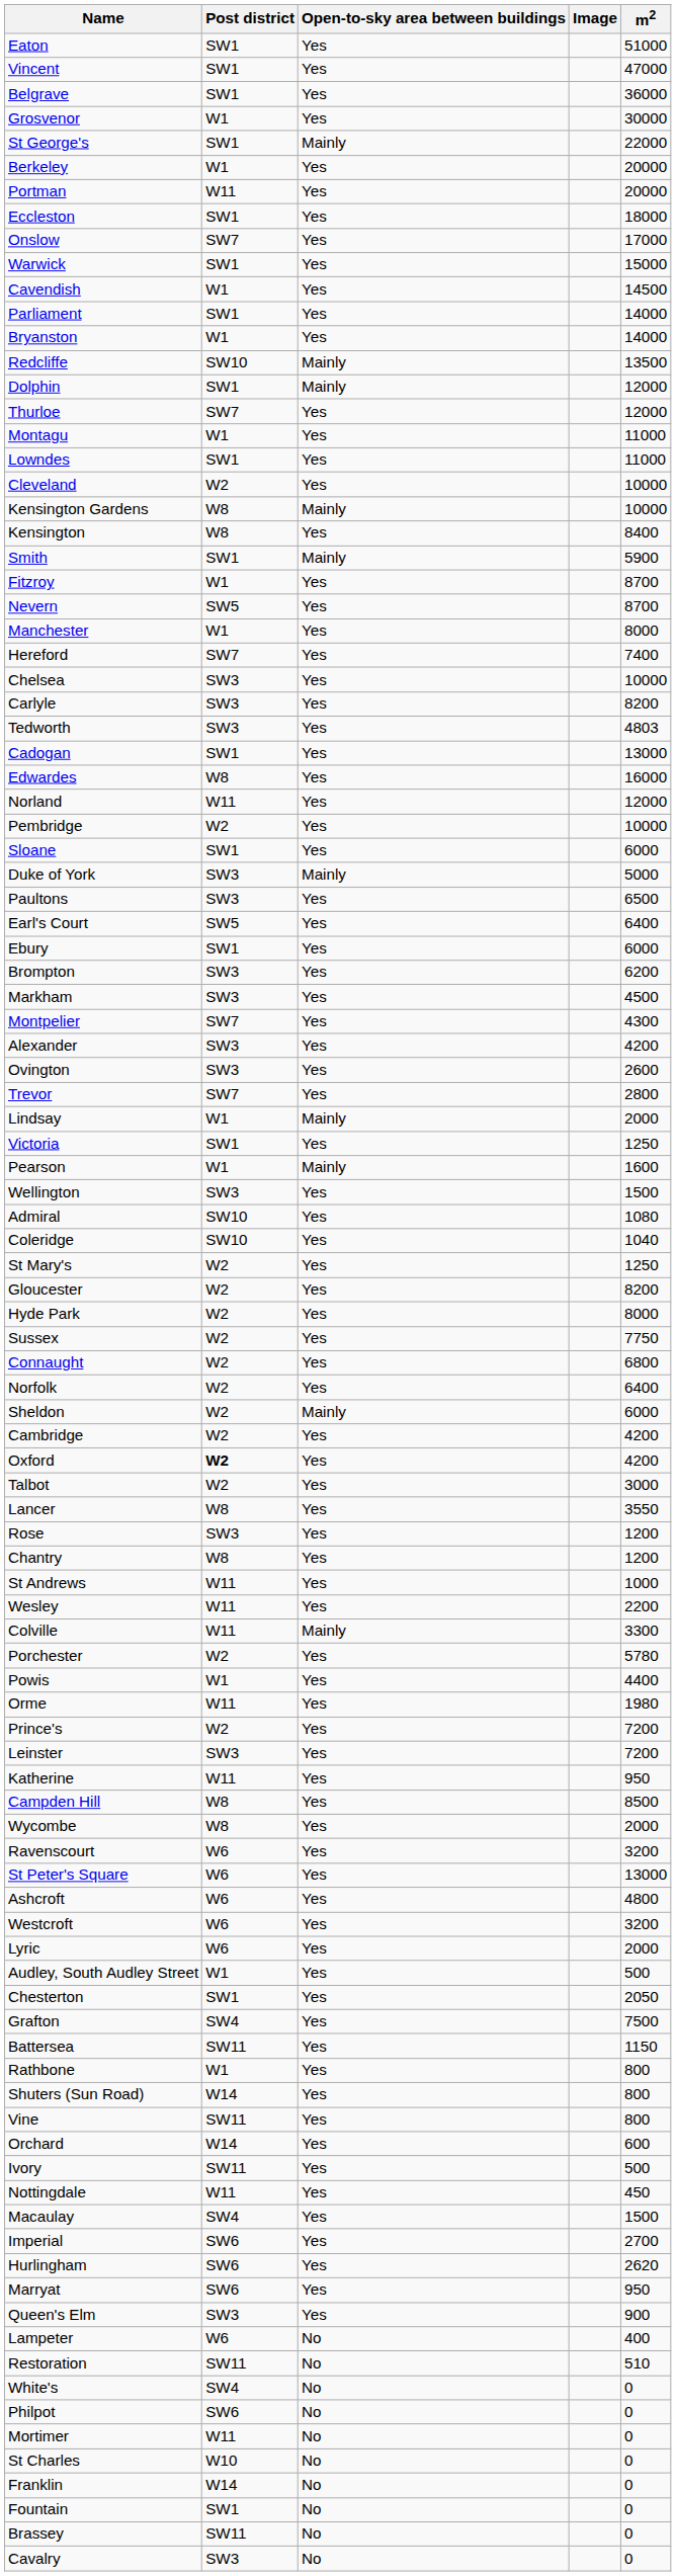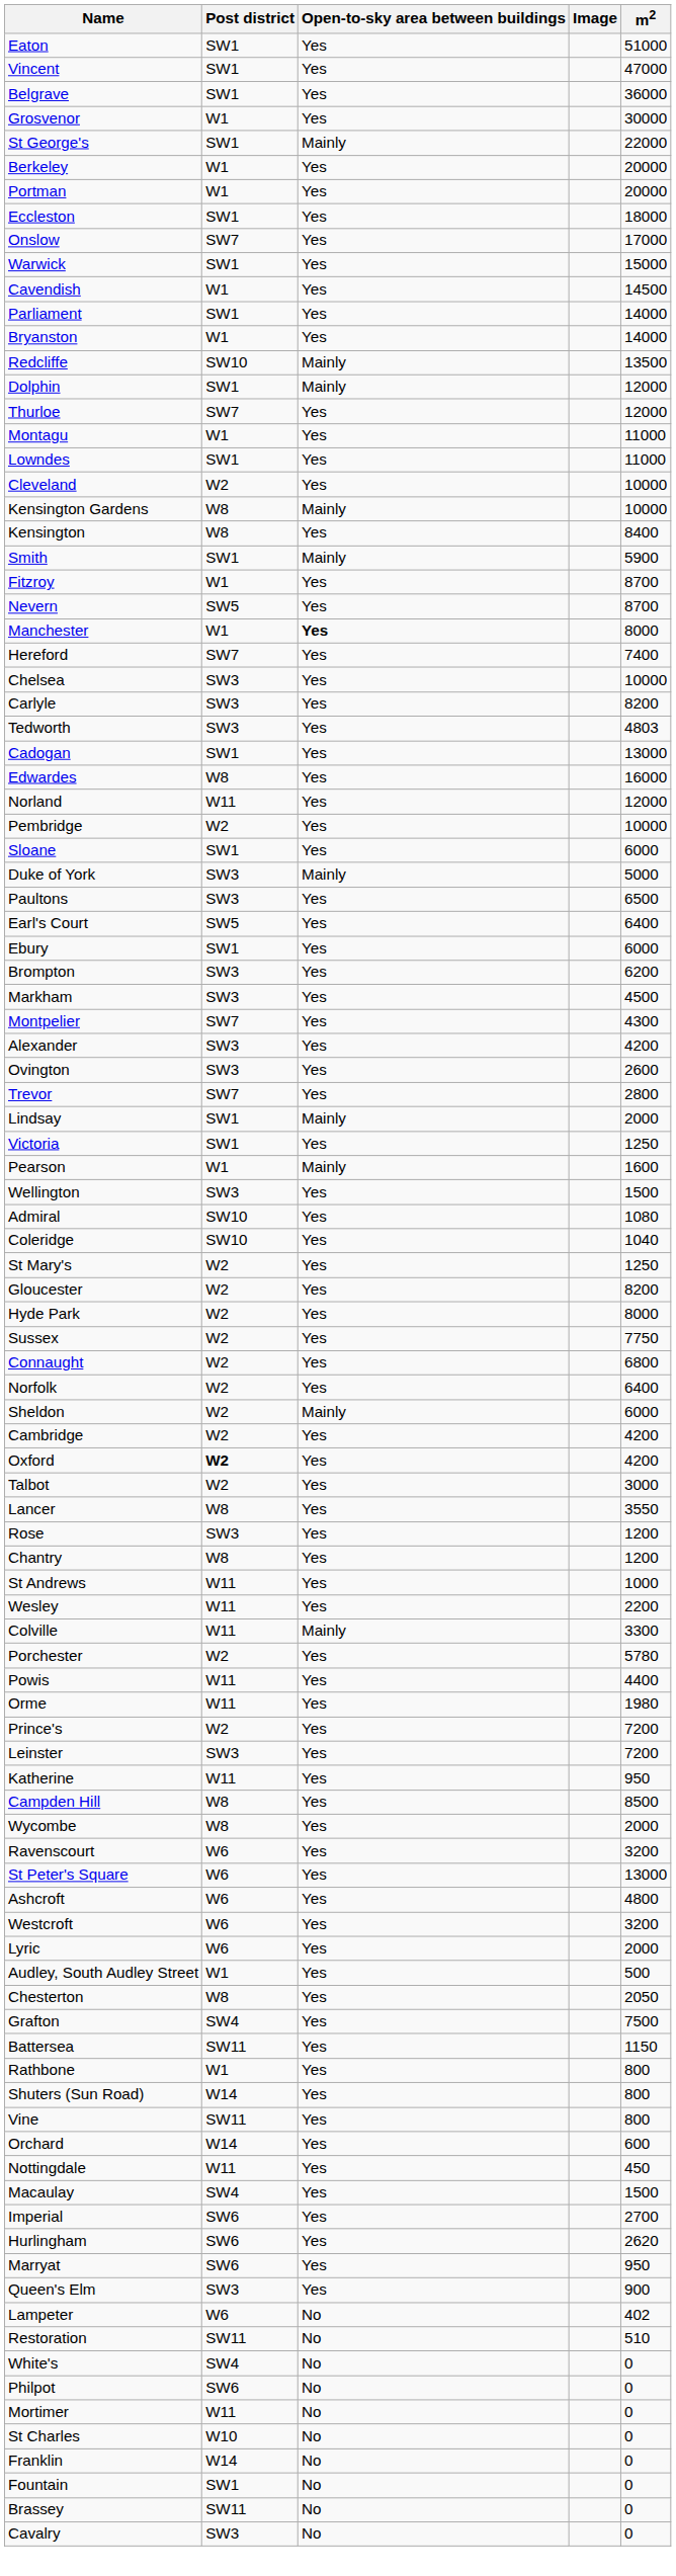Portman | Post district: W11 -> W1
Manchester | Open-to-sky area between buildings: normal -> bold
Lindsay | Post district: W1 -> SW1
Powis | Post district: W1 -> W11
Chesterton | Post district: SW1 -> W8
- row: Ivory | SW11 | Yes | 500
Lampeter | m2: 400 -> 402
